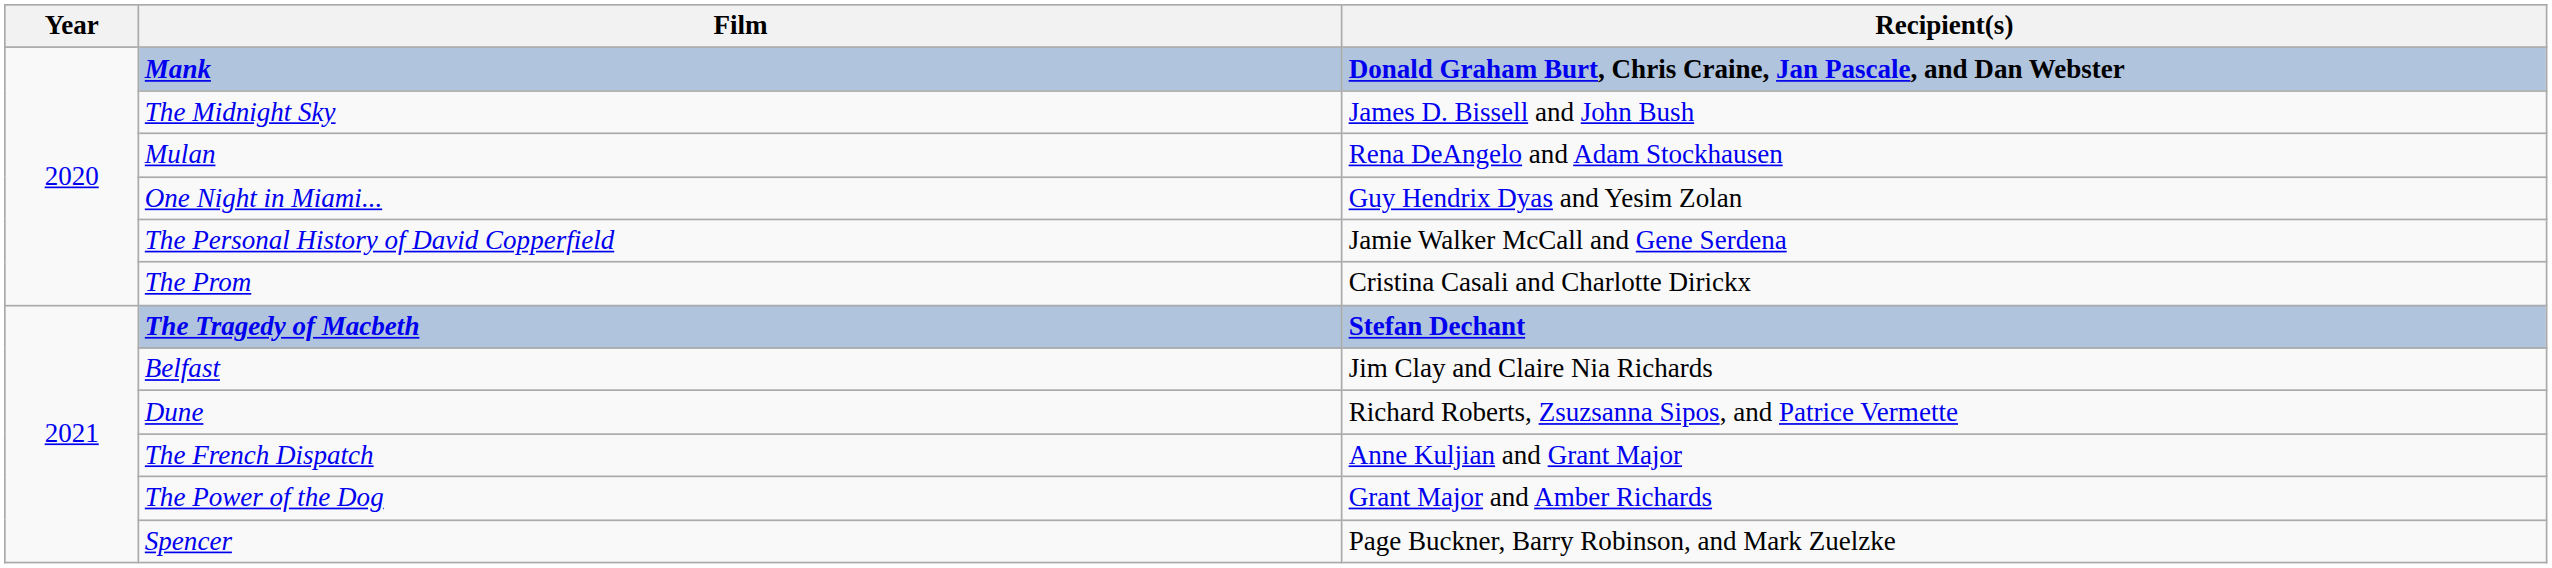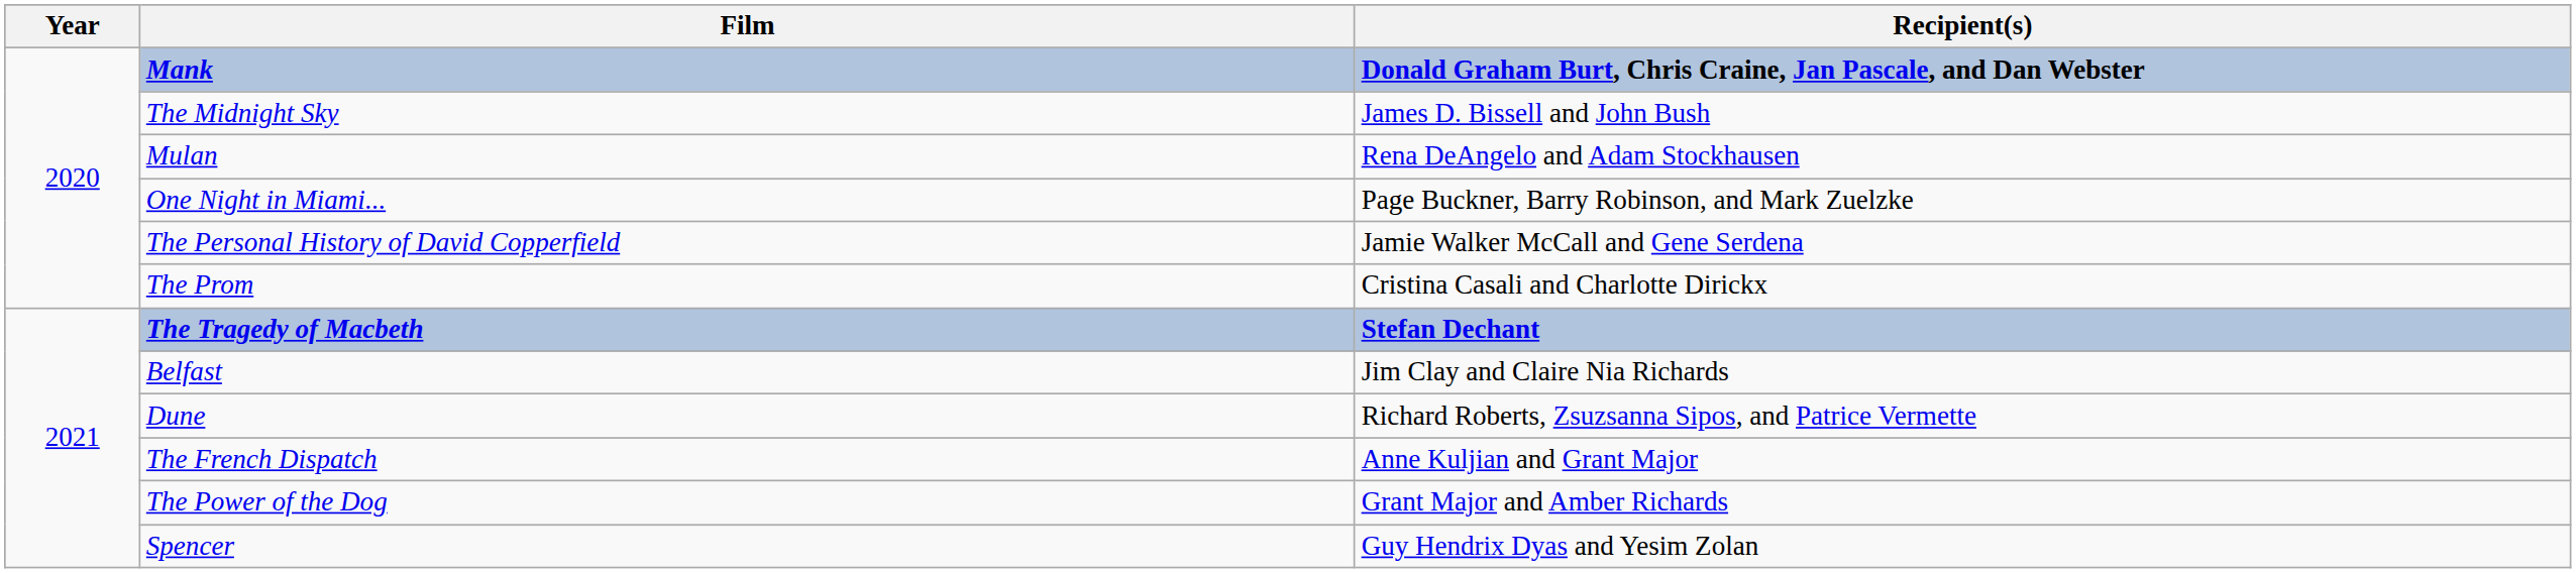One Night in Miami... | Recipient(s): Guy Hendrix Dyas and Yesim Zolan -> Page Buckner, Barry Robinson, and Mark Zuelzke
Spencer | Recipient(s): Page Buckner, Barry Robinson, and Mark Zuelzke -> Guy Hendrix Dyas and Yesim Zolan
